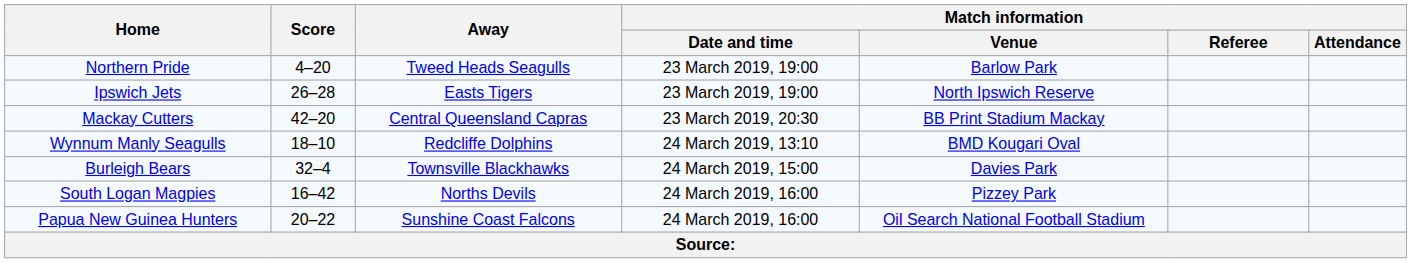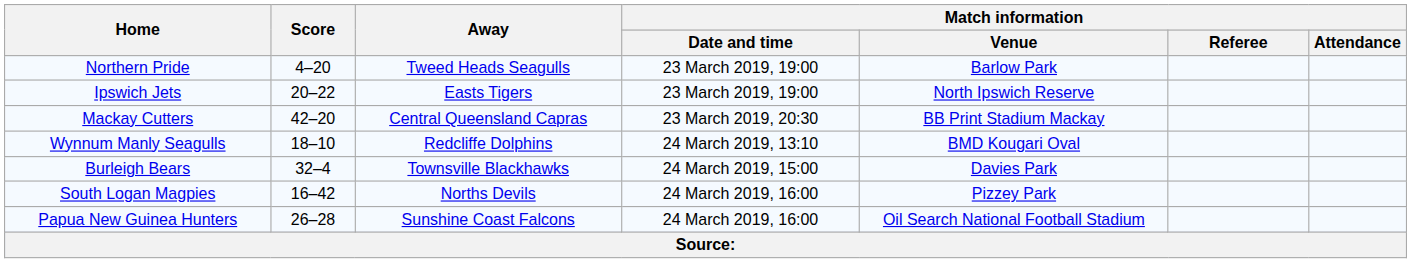Ipswich Jets | Score: 26–28 -> 20–22
Papua New Guinea Hunters | Score: 20–22 -> 26–28
